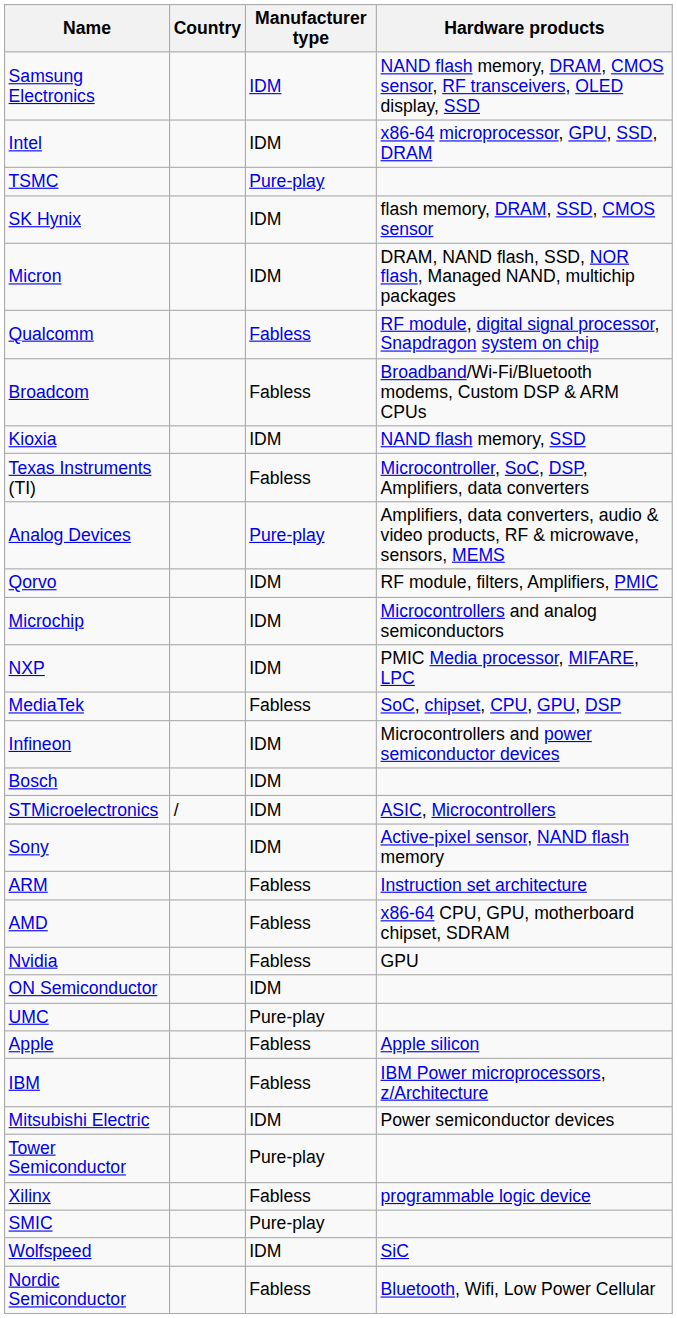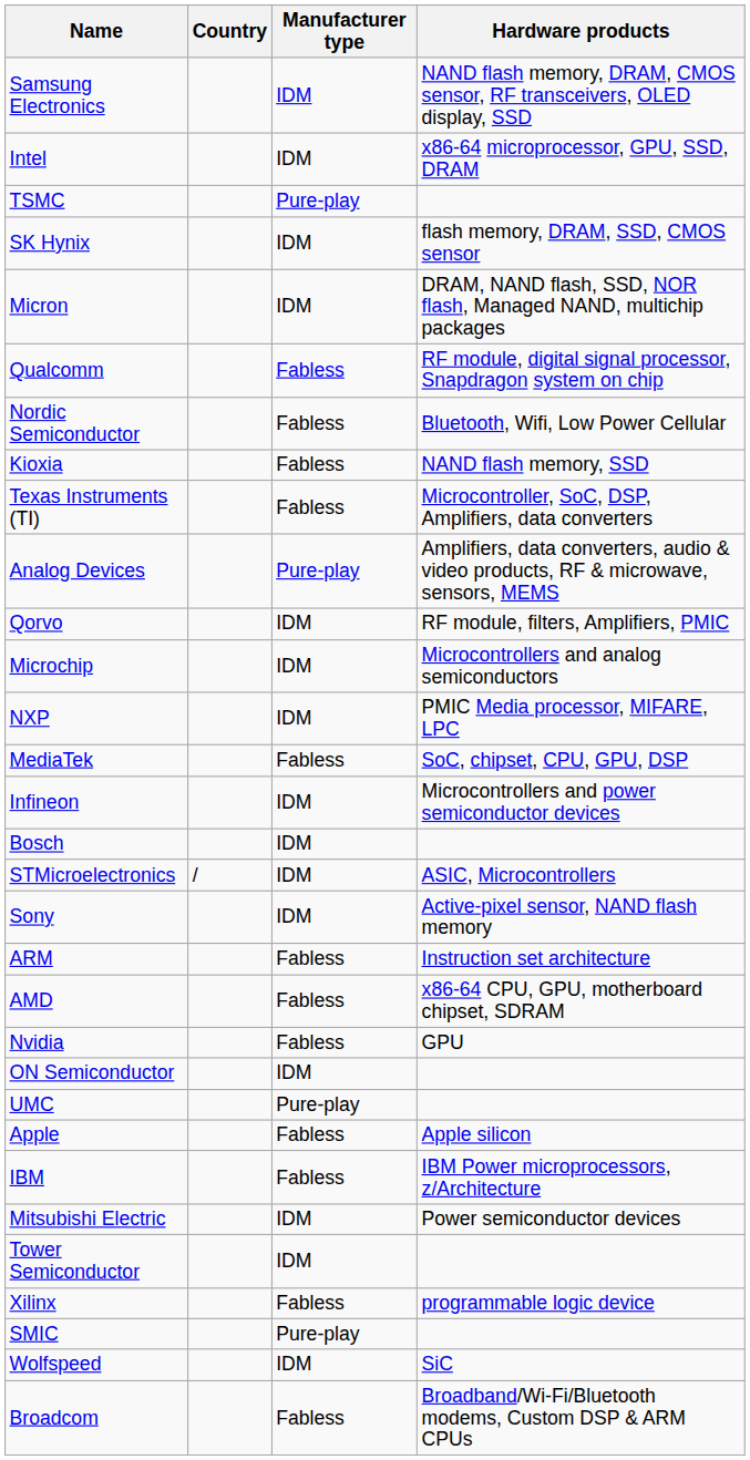rows swapped: Broadcom <-> Nordic Semiconductor
Kioxia | Manufacturer type: IDM -> Fabless
Tower Semiconductor | Manufacturer type: Pure-play -> IDM
